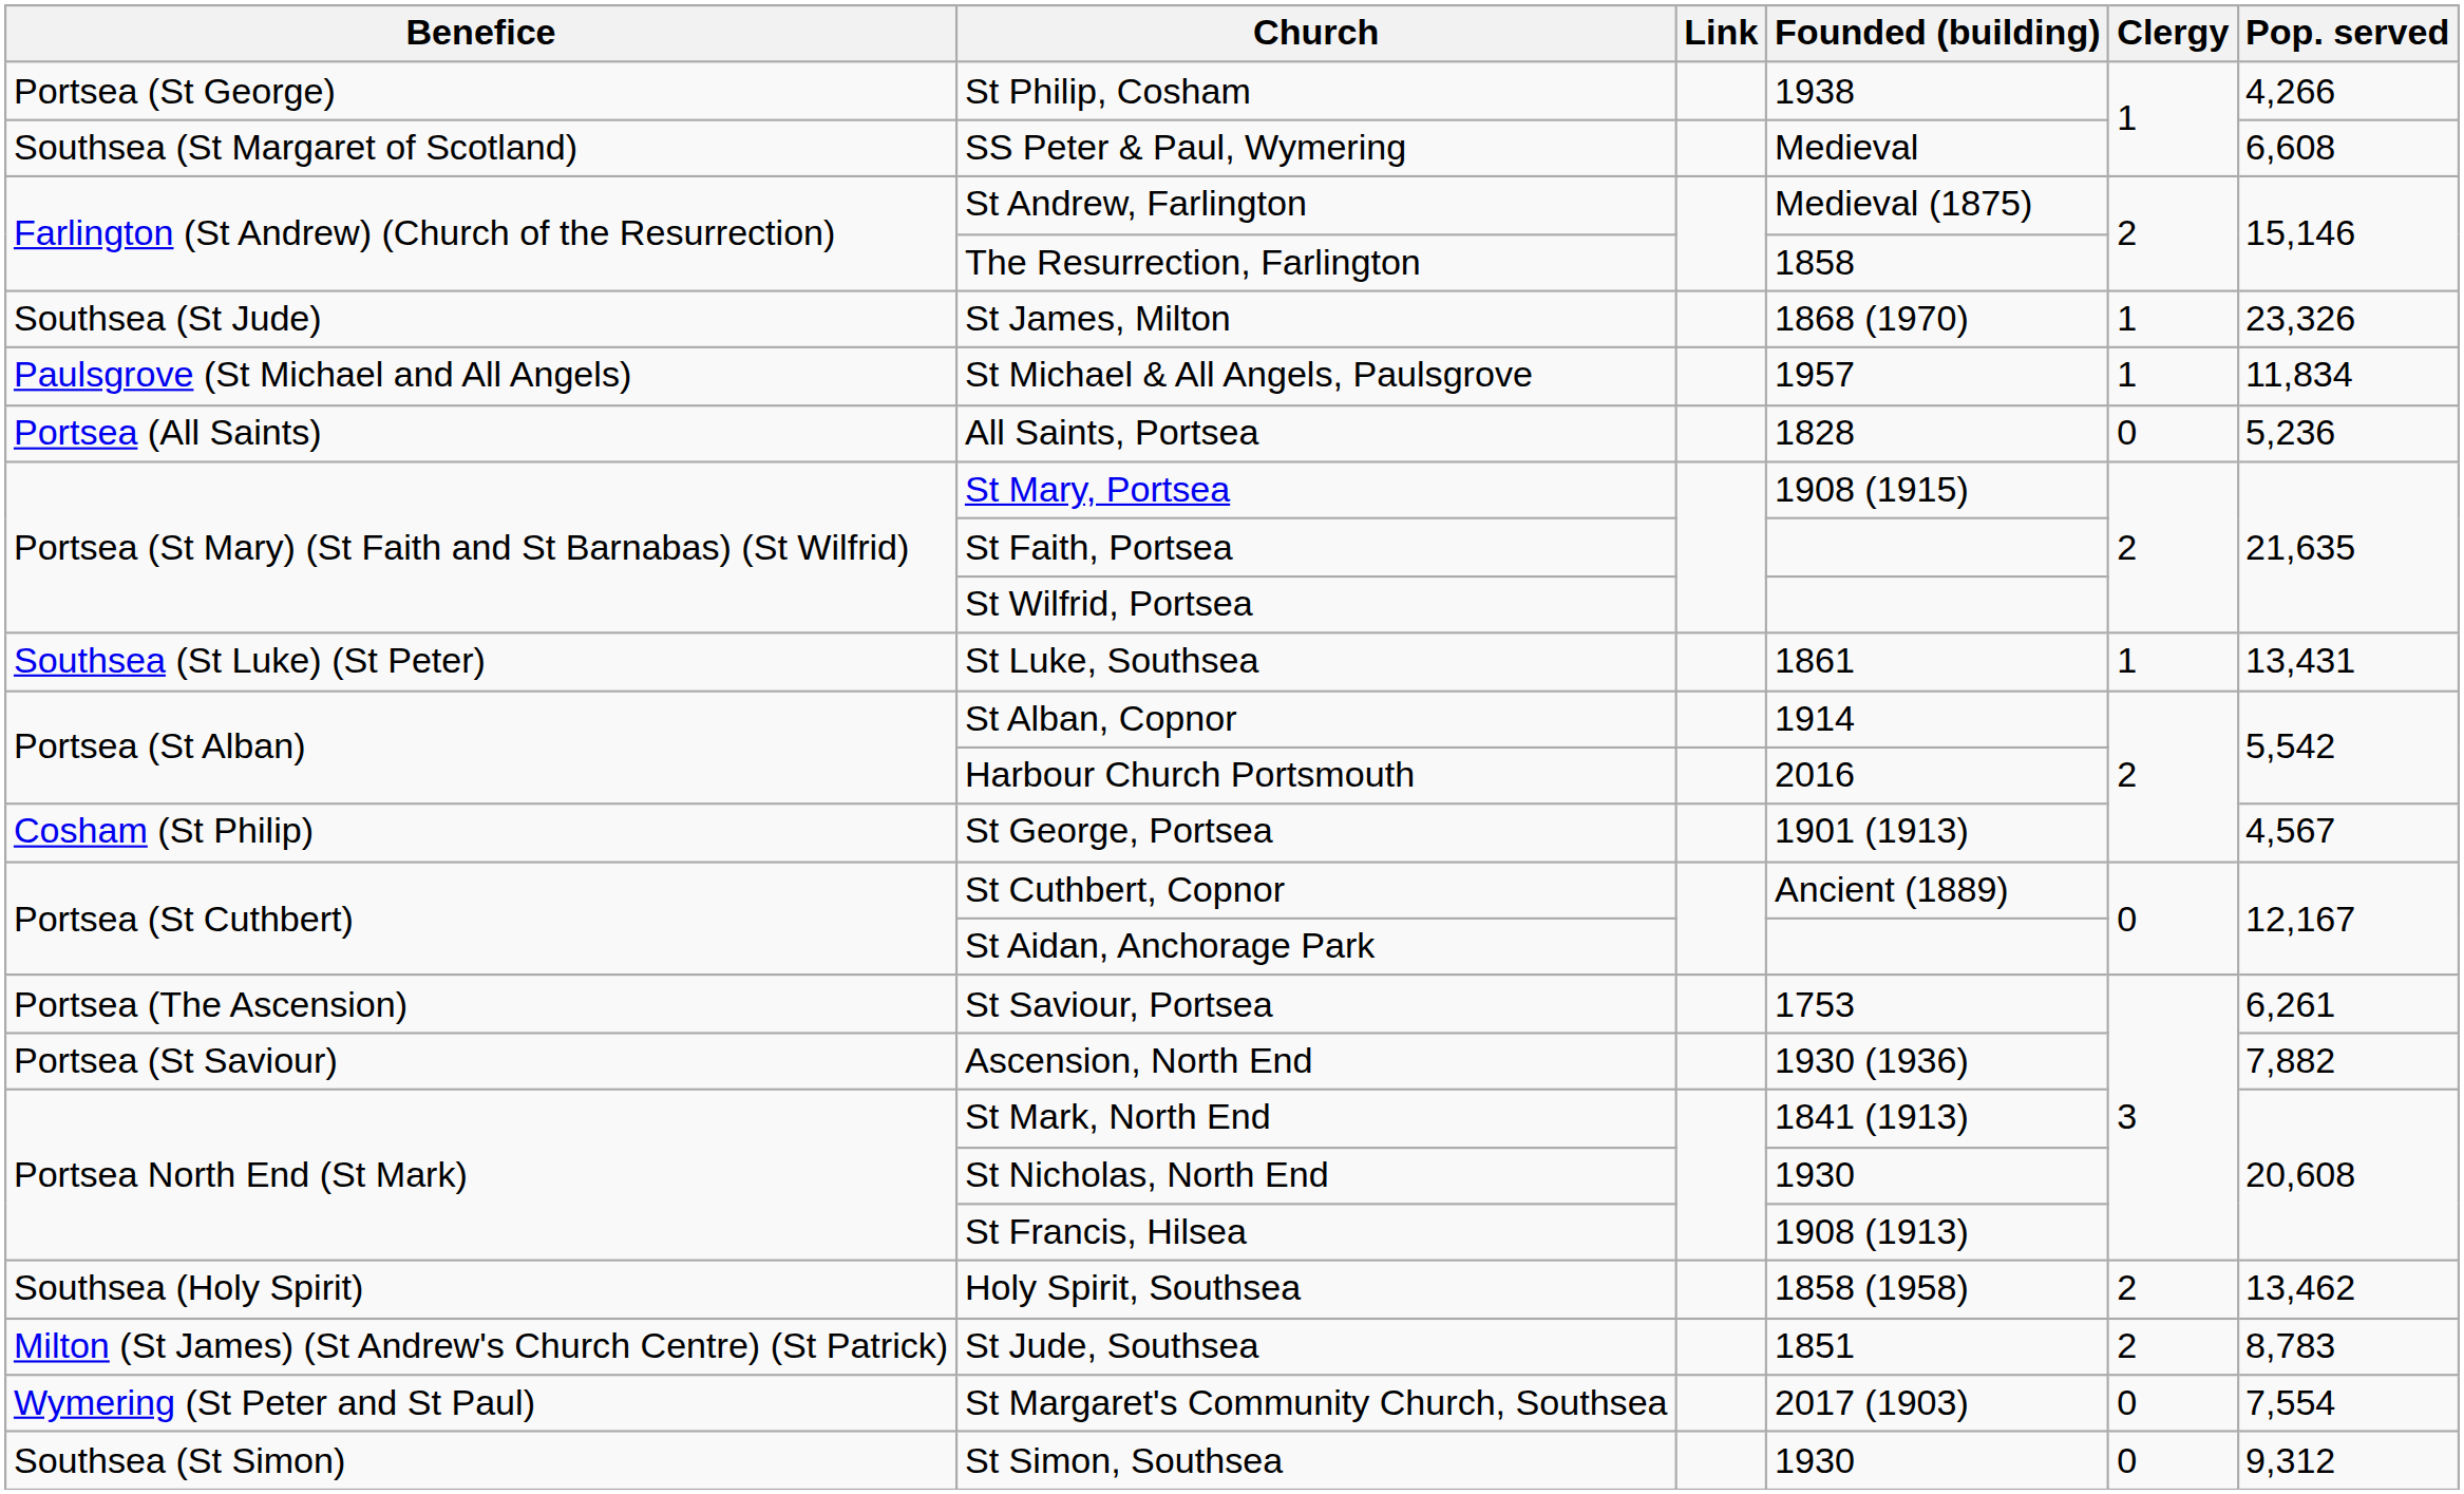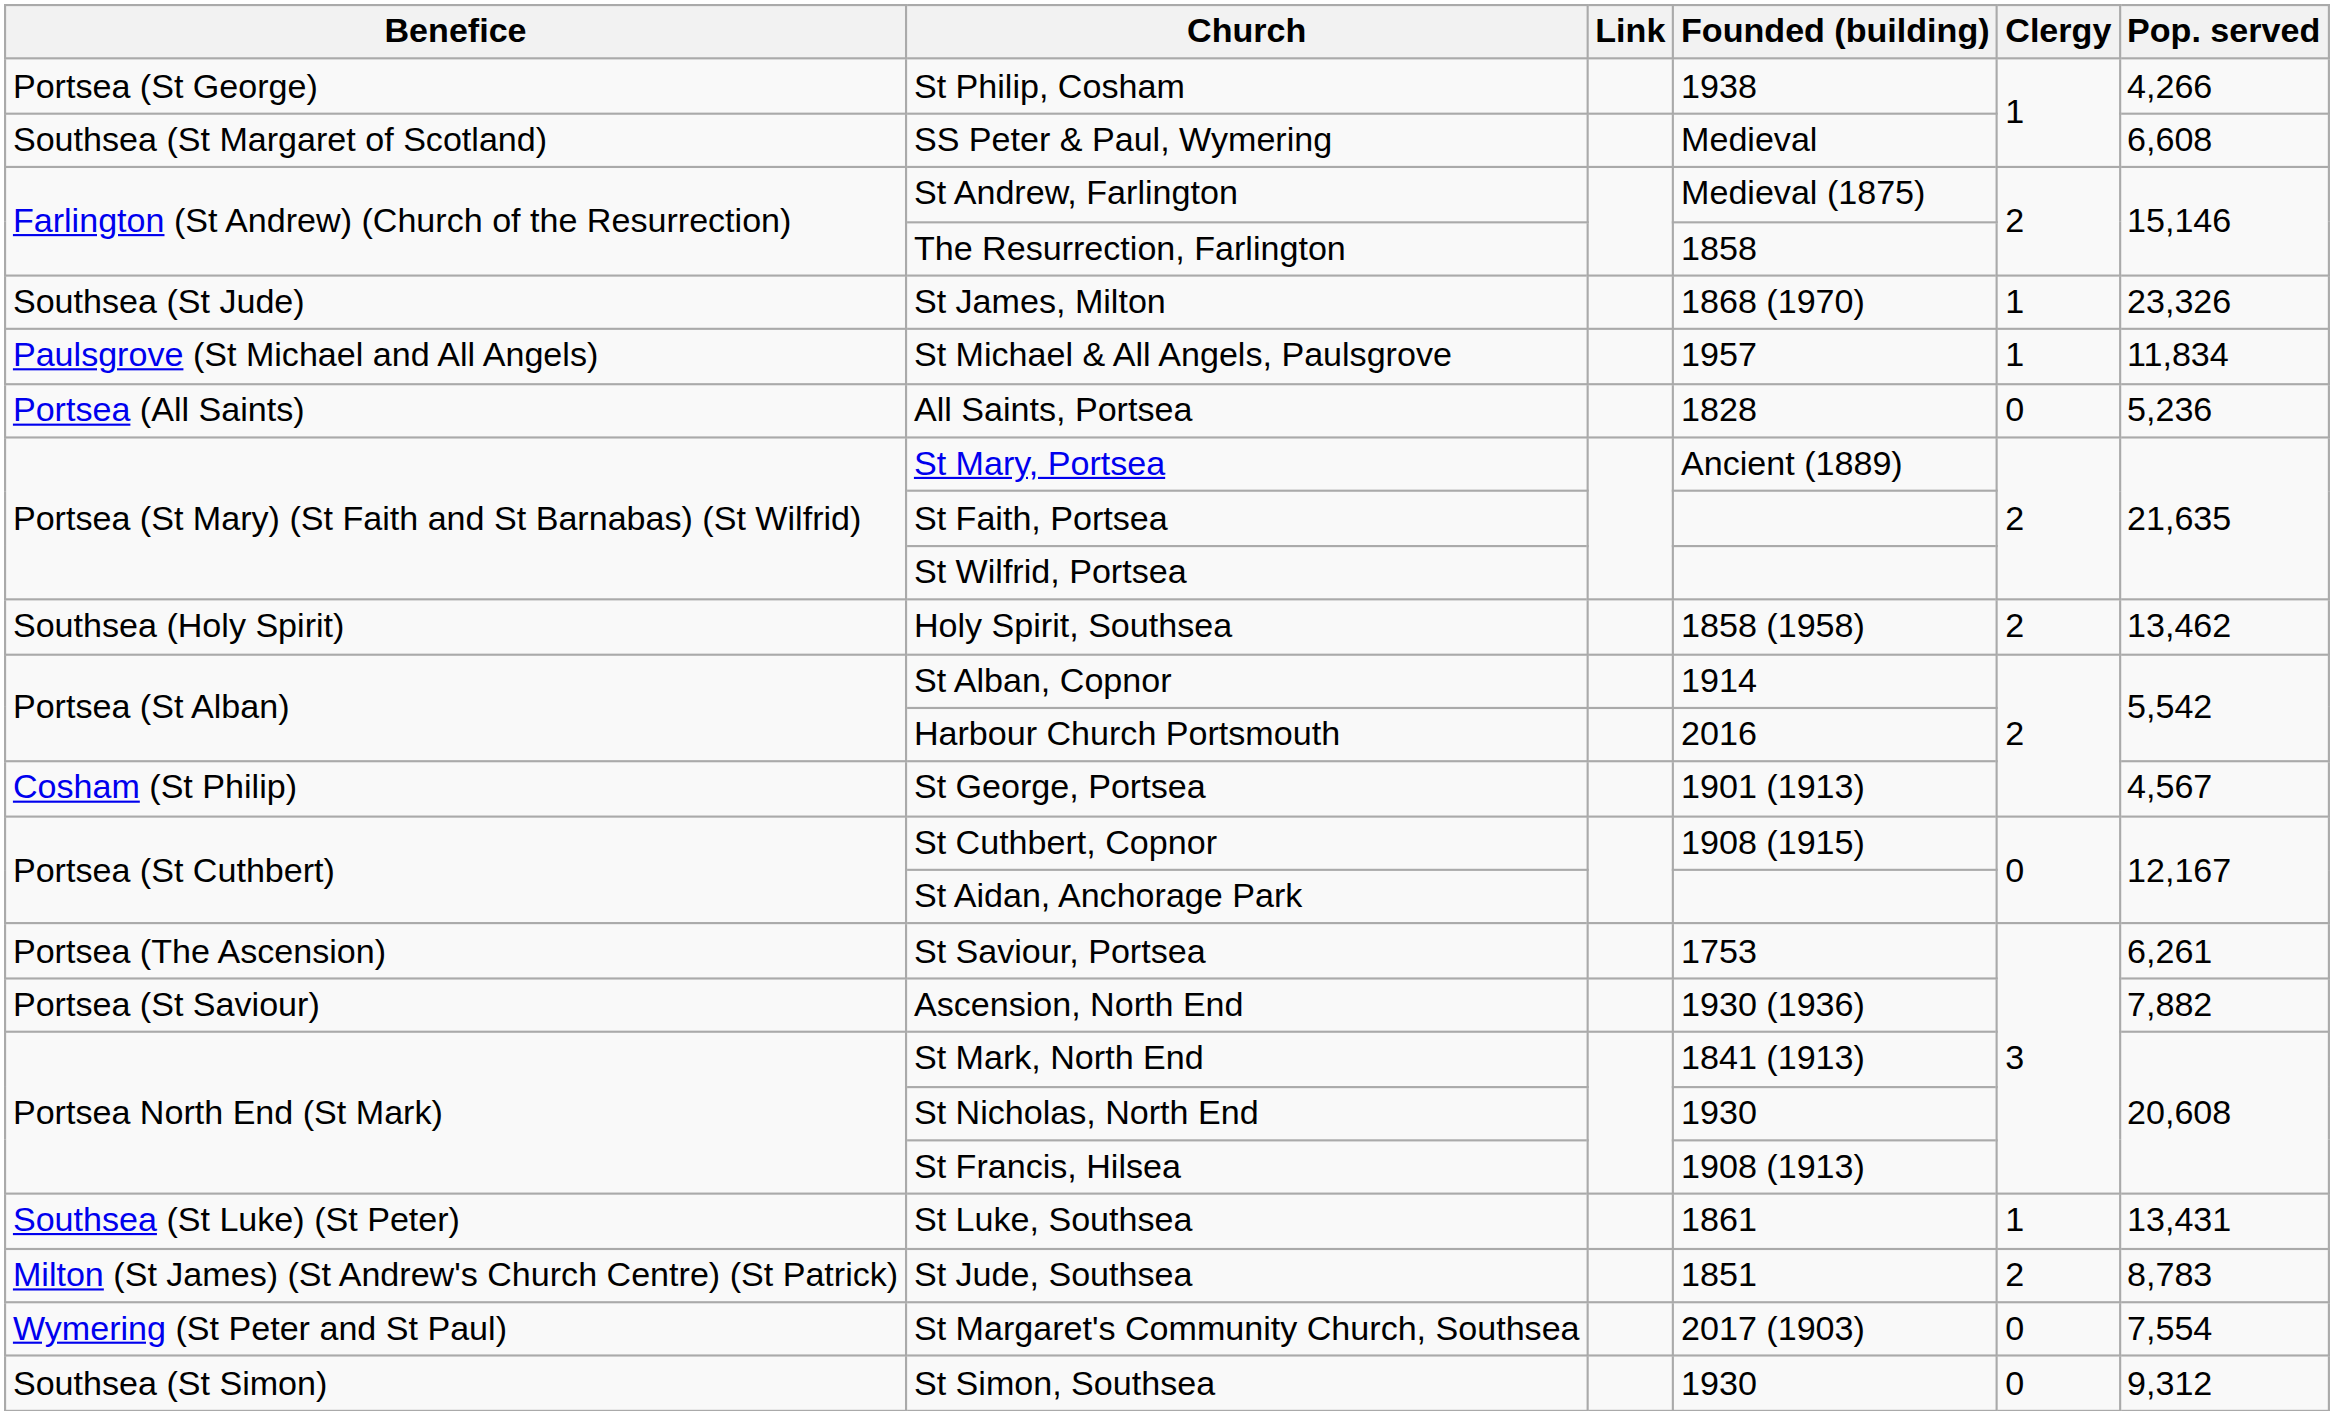St Mary, Portsea | Founded (building): 1908 (1915) -> Ancient (1889)
rows swapped: St Luke, Southsea <-> Holy Spirit, Southsea
St Cuthbert, Copnor | Founded (building): Ancient (1889) -> 1908 (1915)
